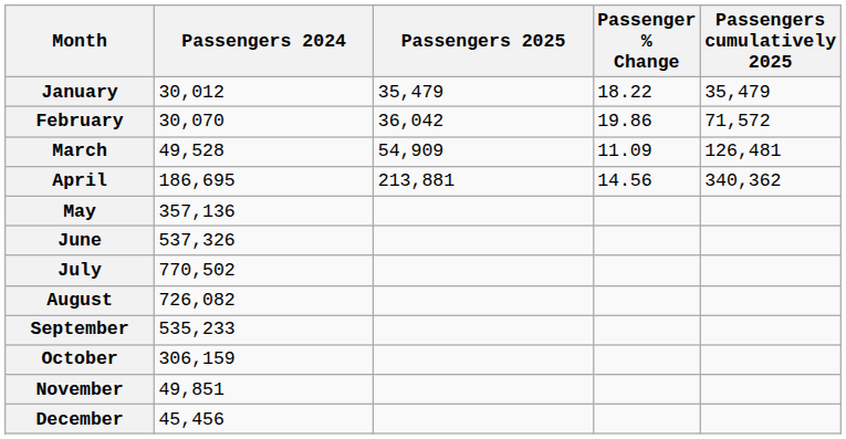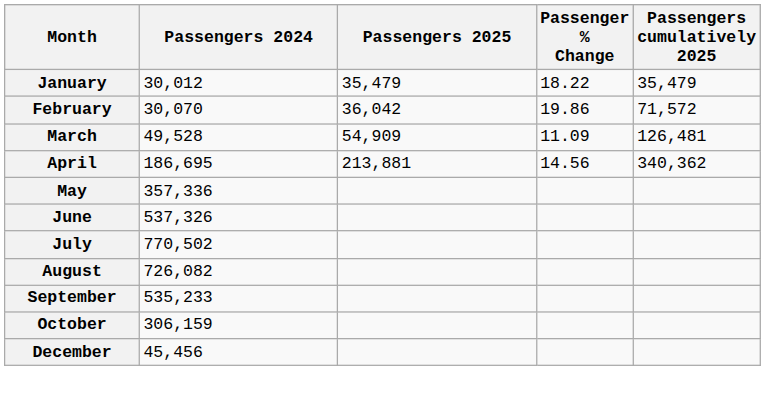May | Passengers 2024: 357,136 -> 357,336
- row: November | 49,851
